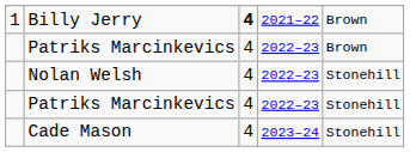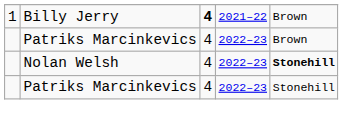Nolan Welsh | column 5: normal -> bold
- row: Cade Mason | 4 | 2023–24 | Stonehill
